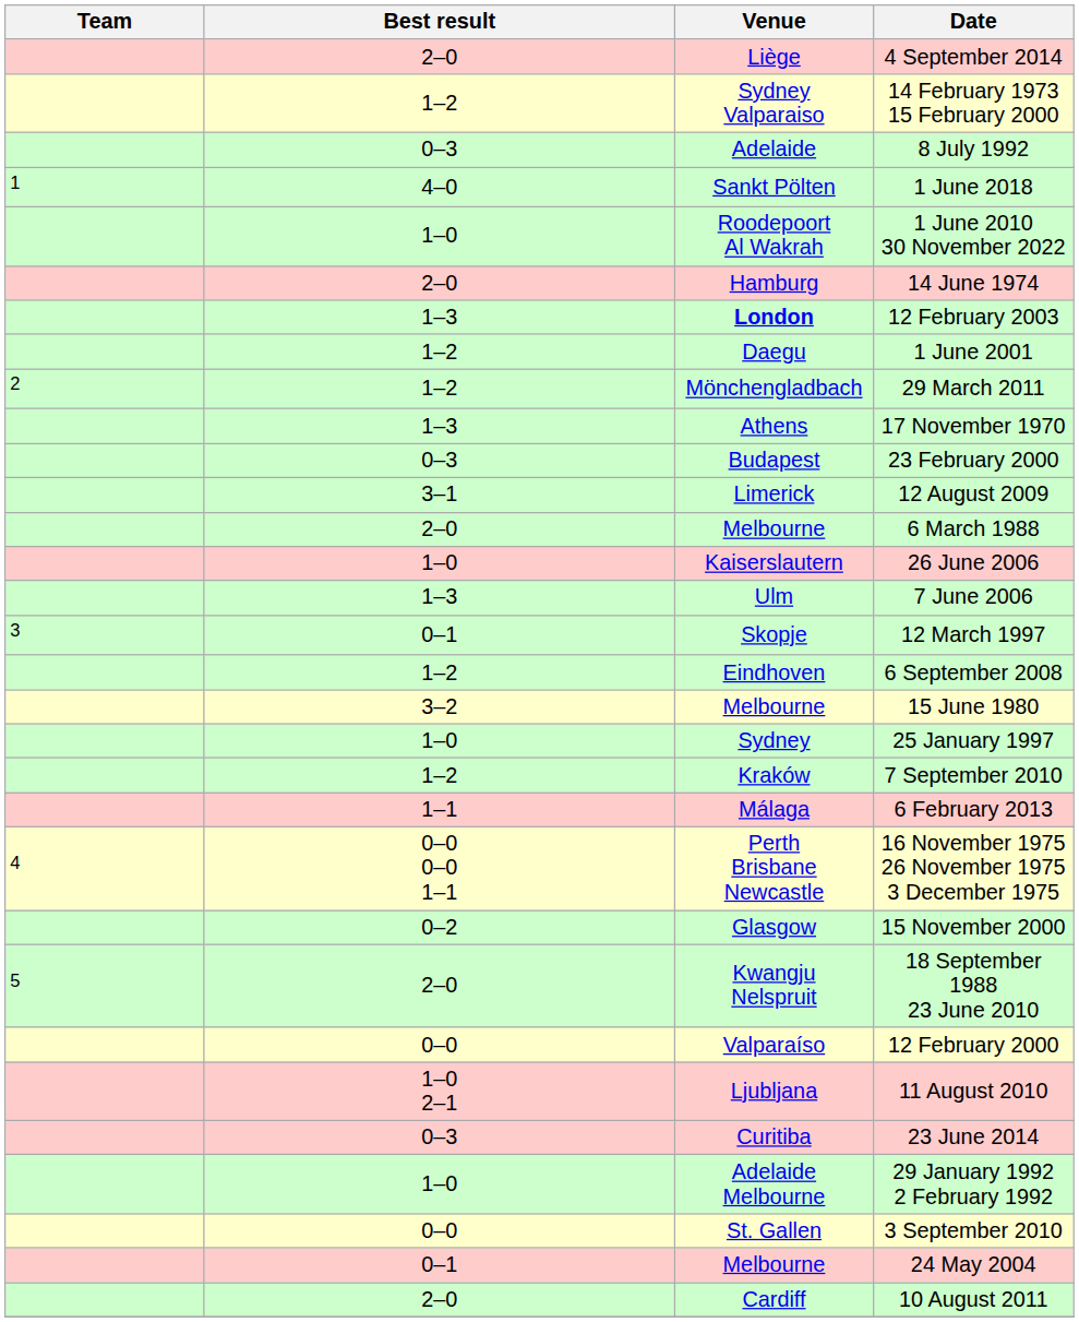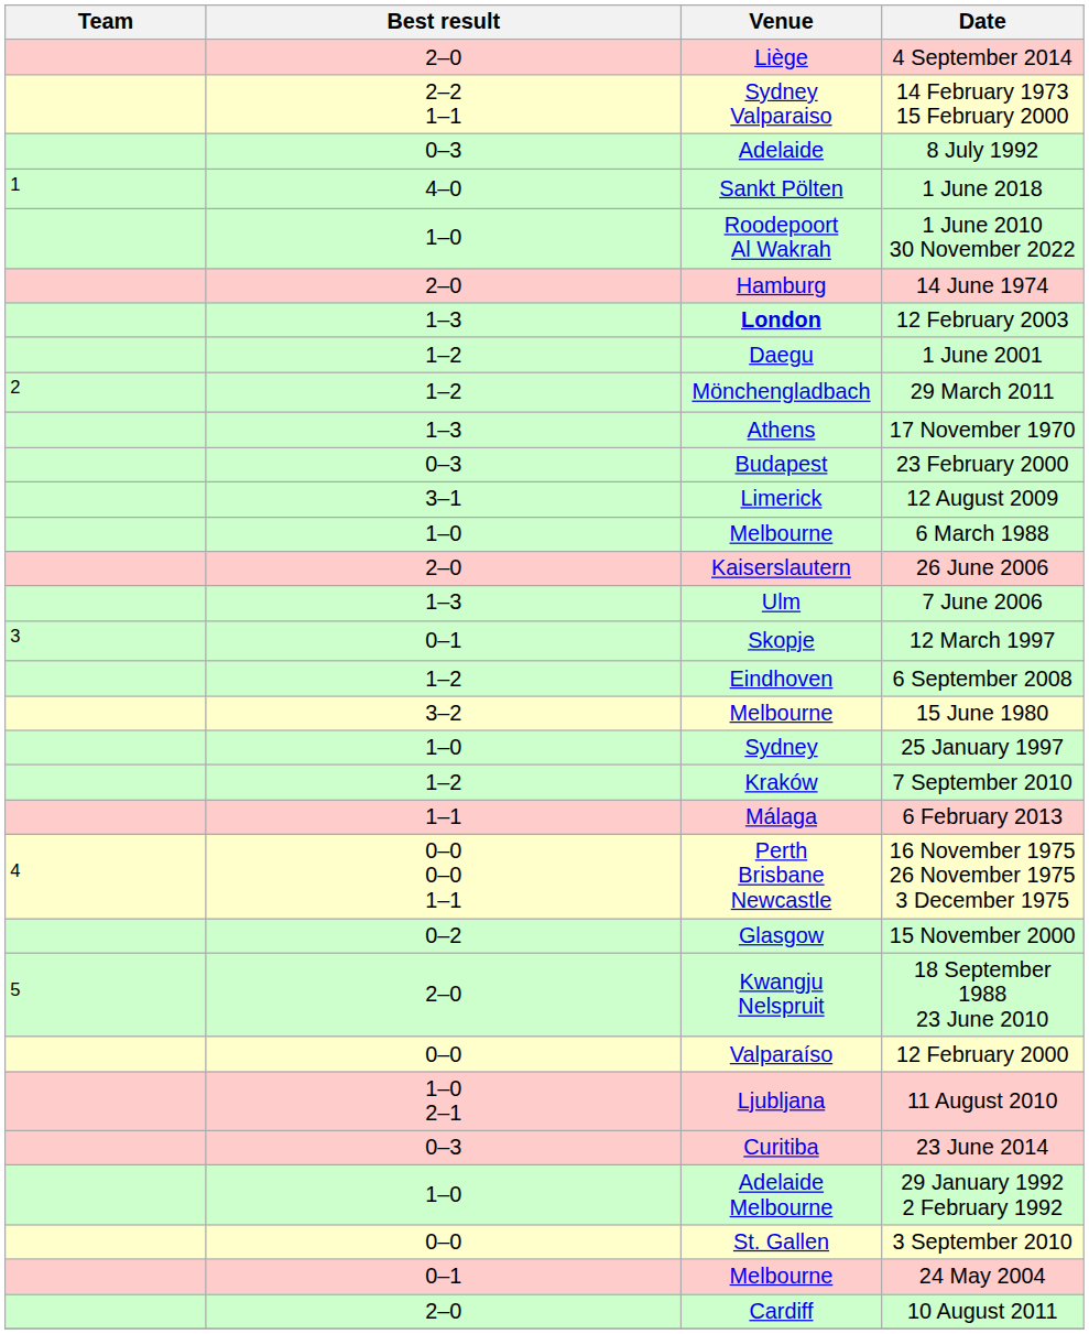14 February 1973 15 February 2000 | Best result: 1–2 -> 2–2 1–1
6 March 1988 | Best result: 2–0 -> 1–0
26 June 2006 | Best result: 1–0 -> 2–0
